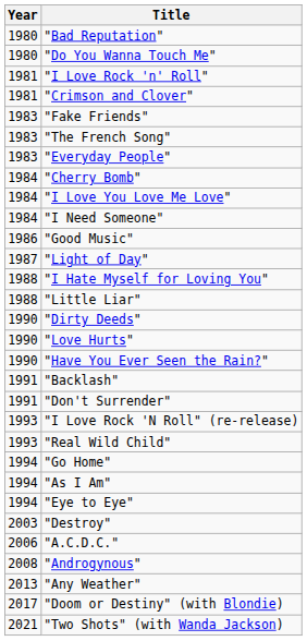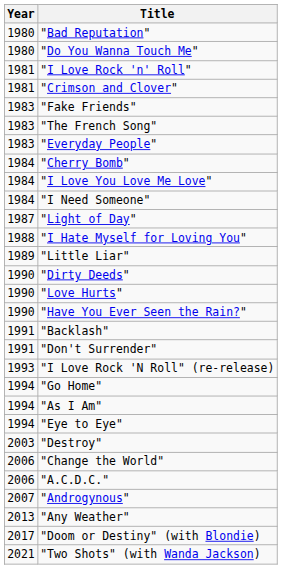- row: 1986 | "Good Music"
"Little Liar" | Year: 1988 -> 1989
- row: 1993 | "Real Wild Child"
+ row: 2006 | "Change the World"
"Androgynous" | Year: 2008 -> 2007
